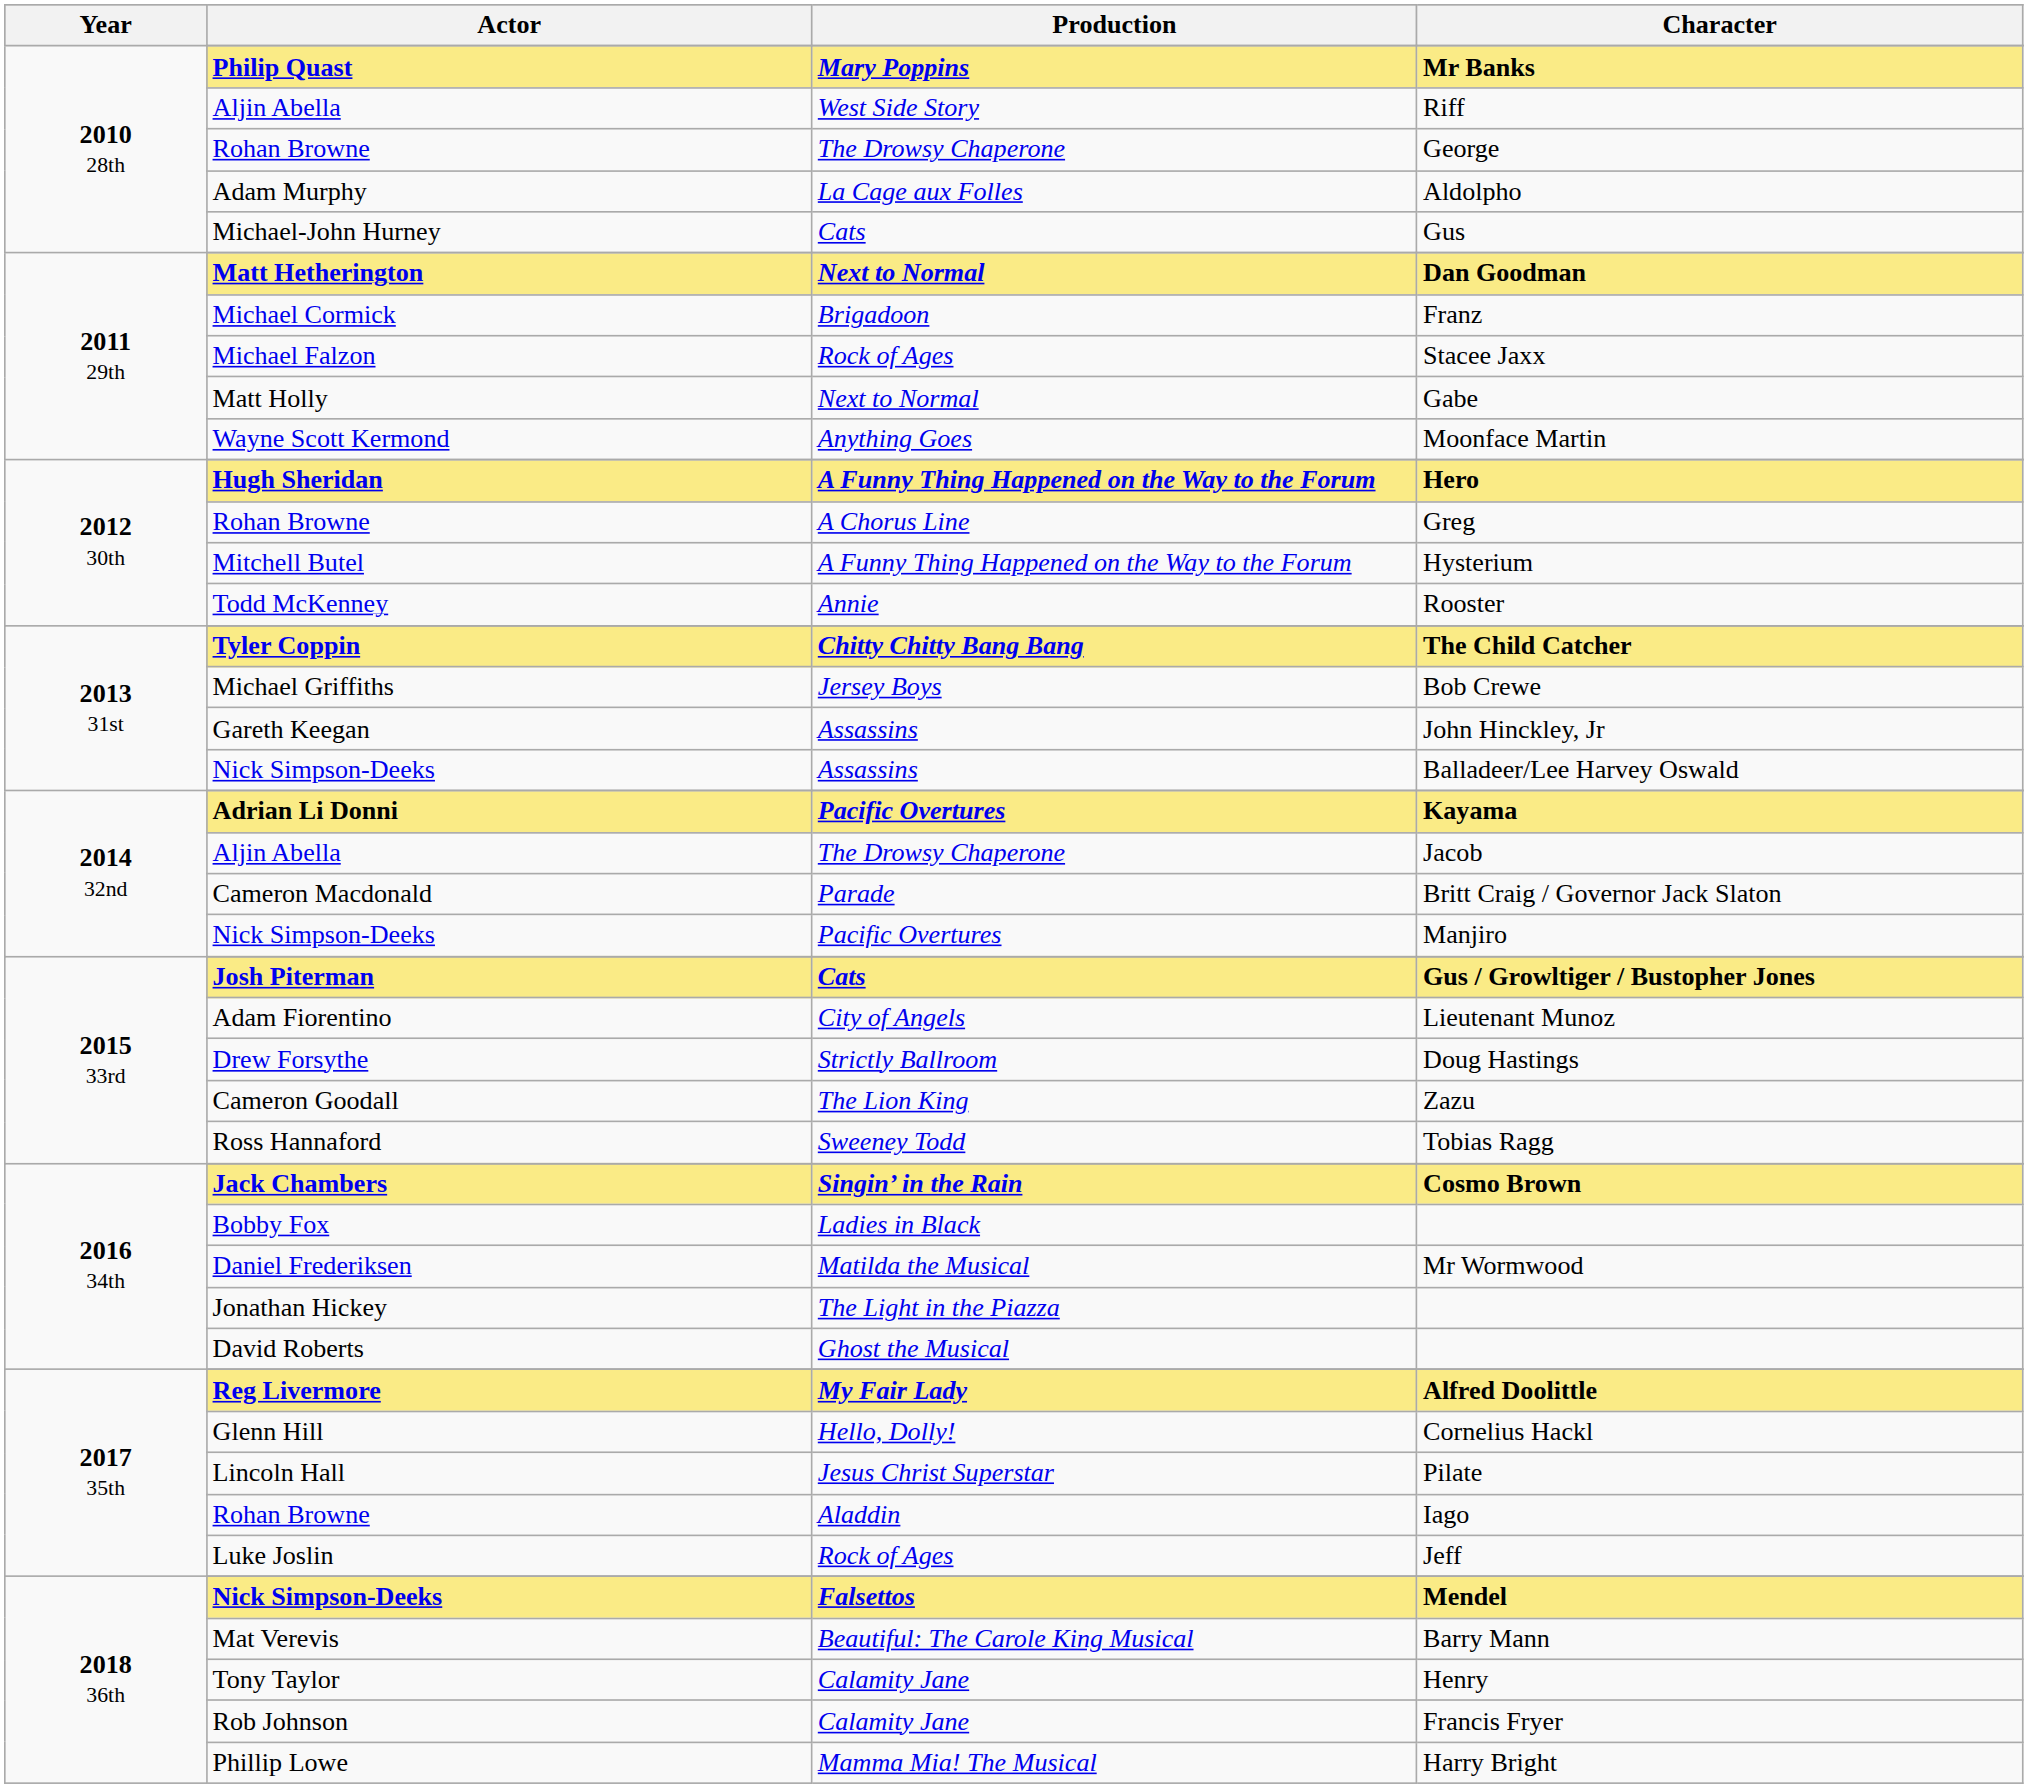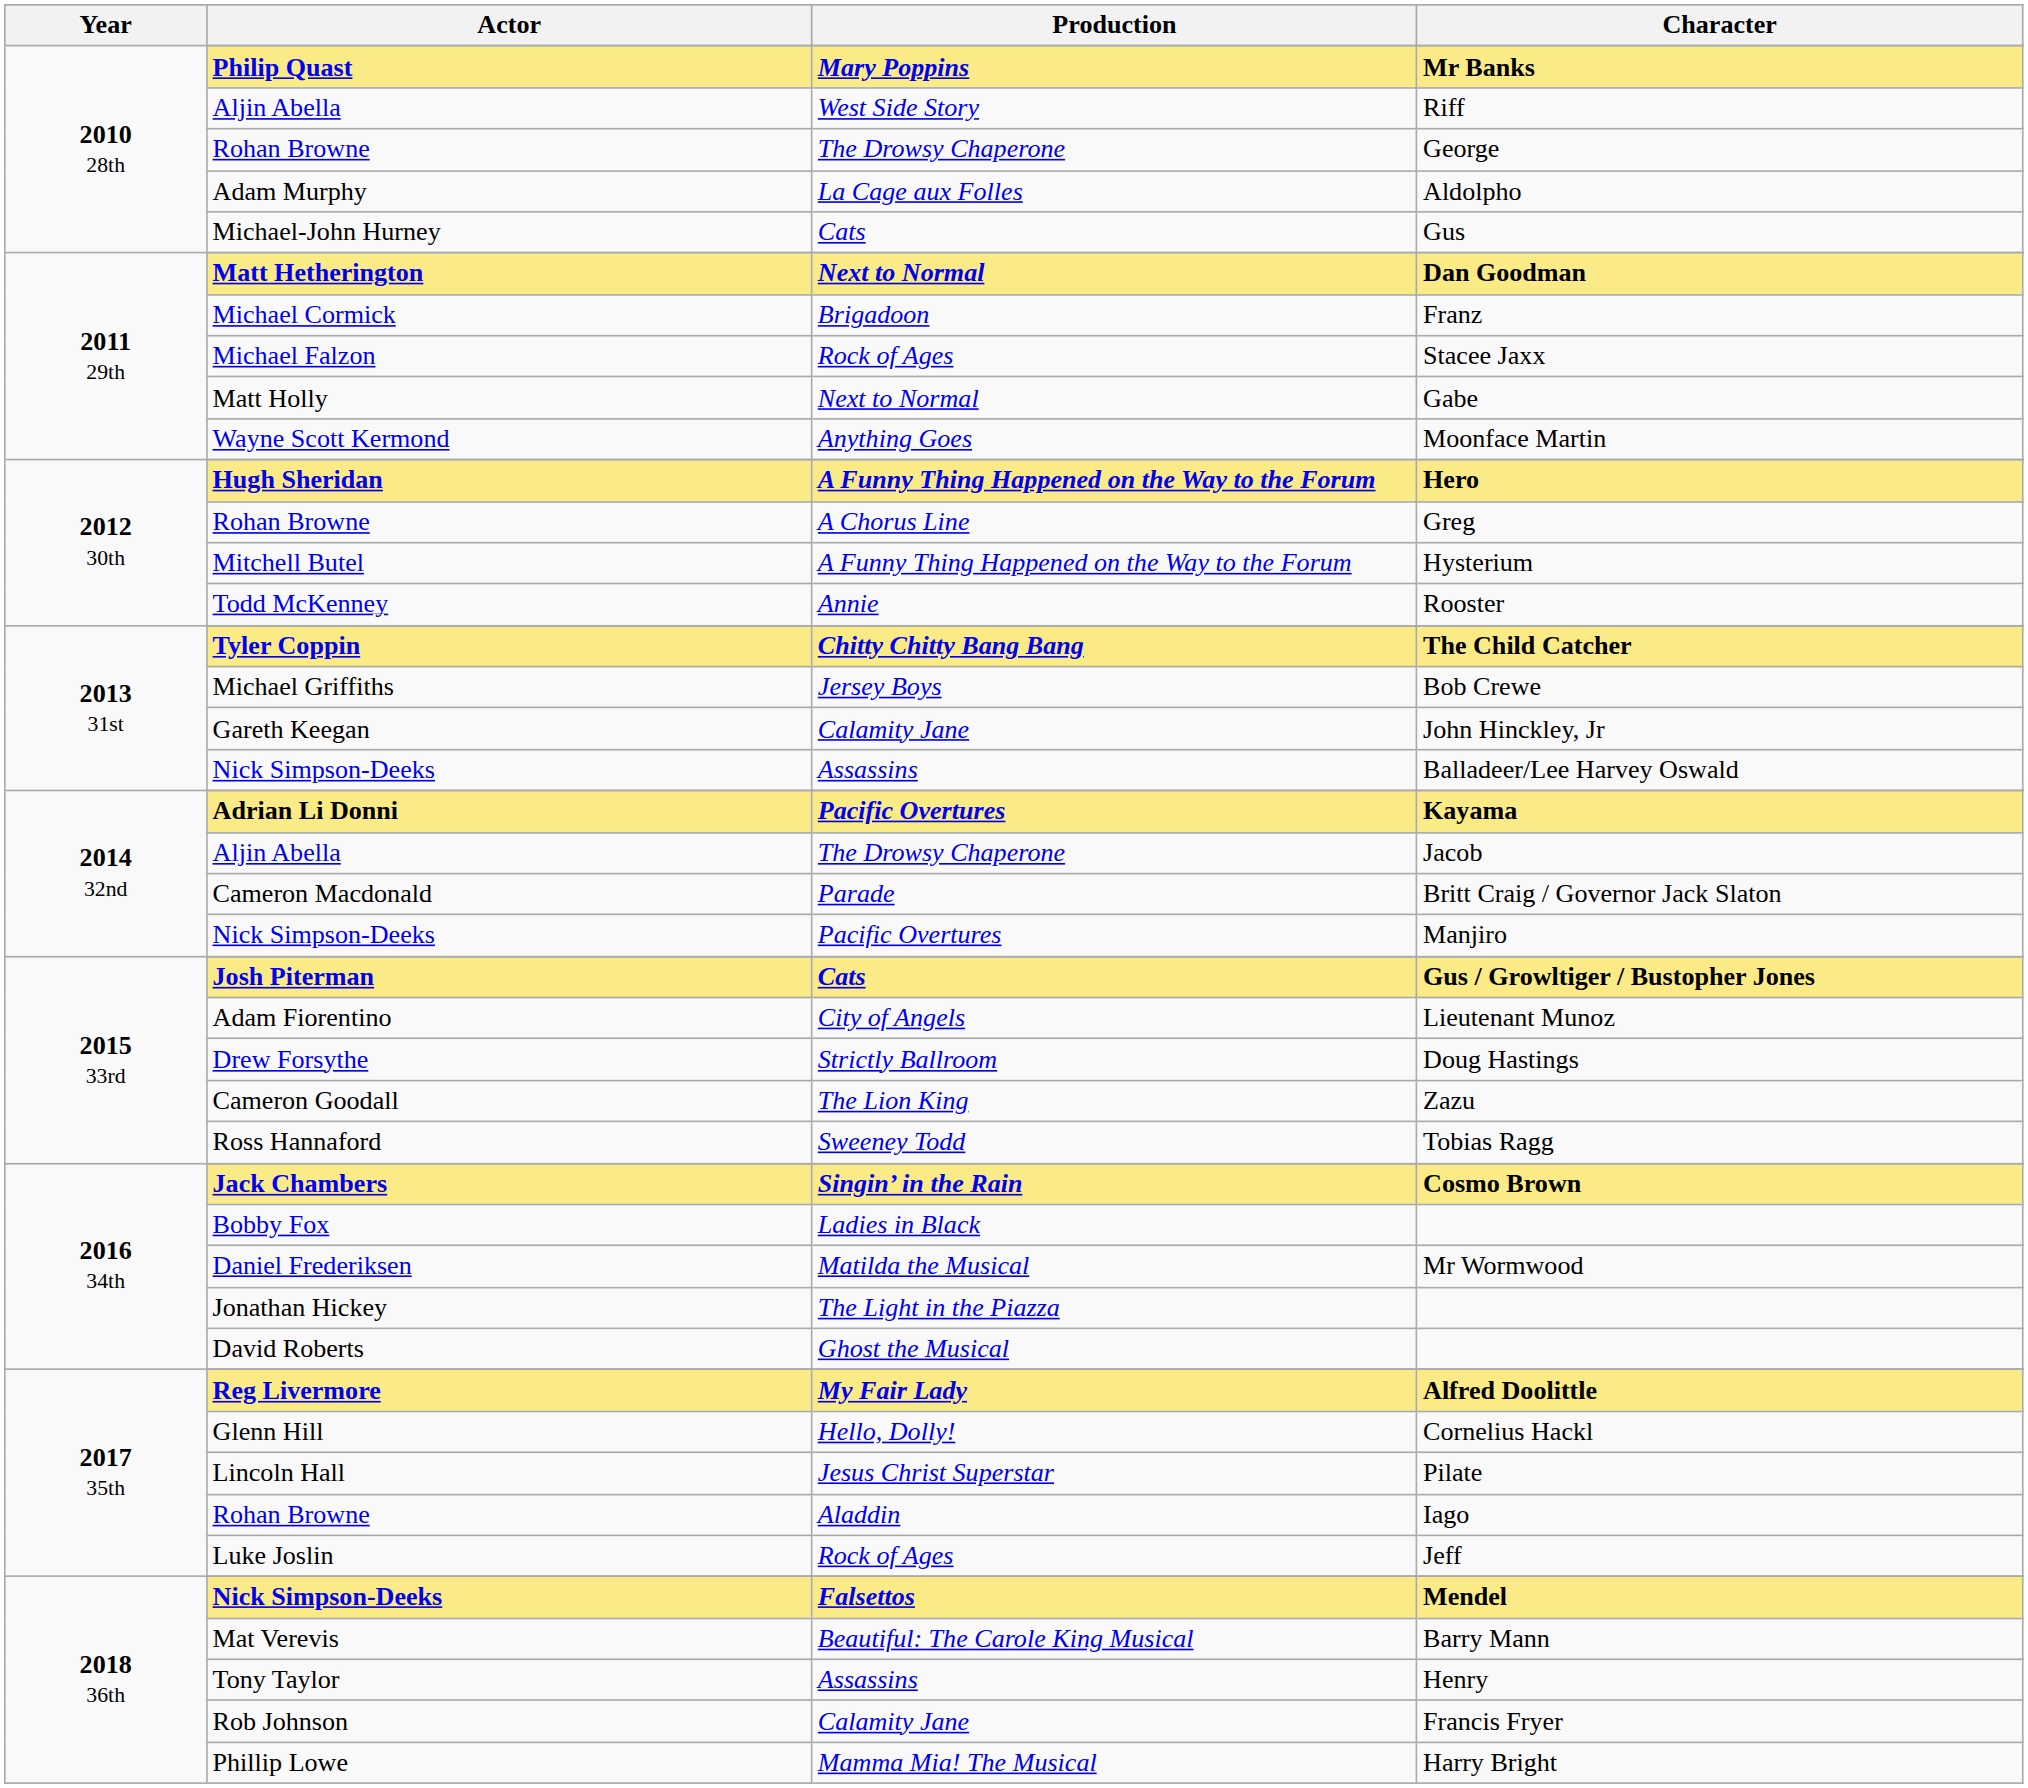John Hinckley, Jr | Production: Assassins -> Calamity Jane
Henry | Production: Calamity Jane -> Assassins
